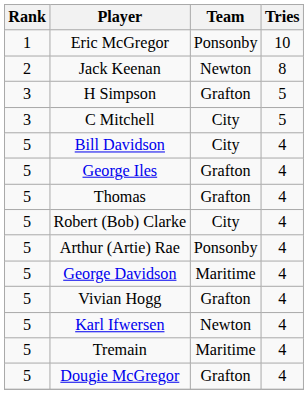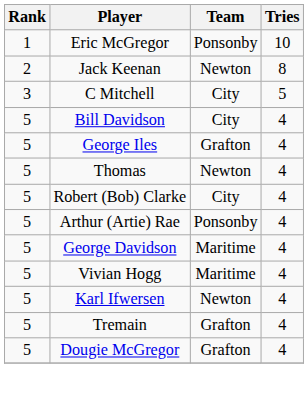- row: 3 | H Simpson | Grafton | 5
Thomas | Team: Grafton -> Newton
Vivian Hogg | Team: Grafton -> Maritime
Tremain | Team: Maritime -> Grafton
